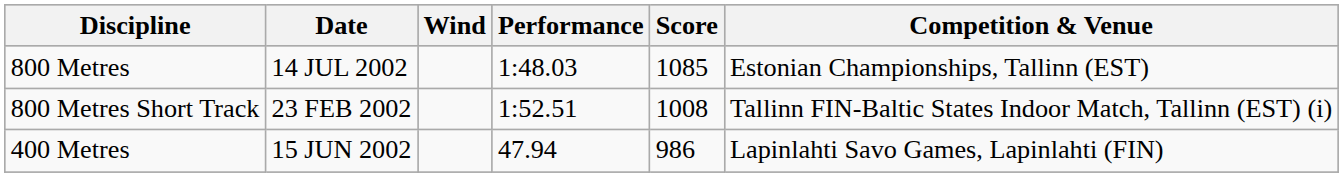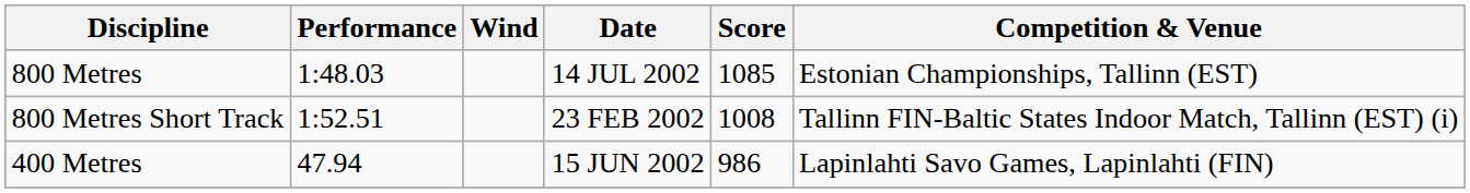columns swapped: Performance <-> Date
